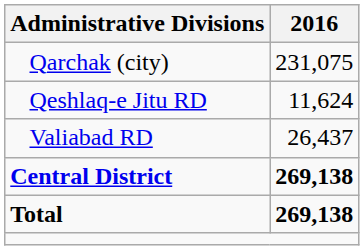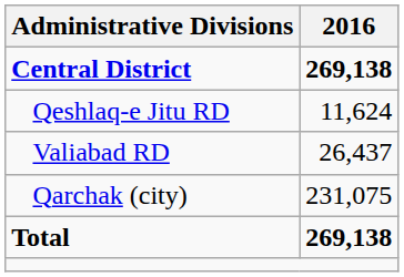rows swapped: Central District <-> Qarchak (city)
